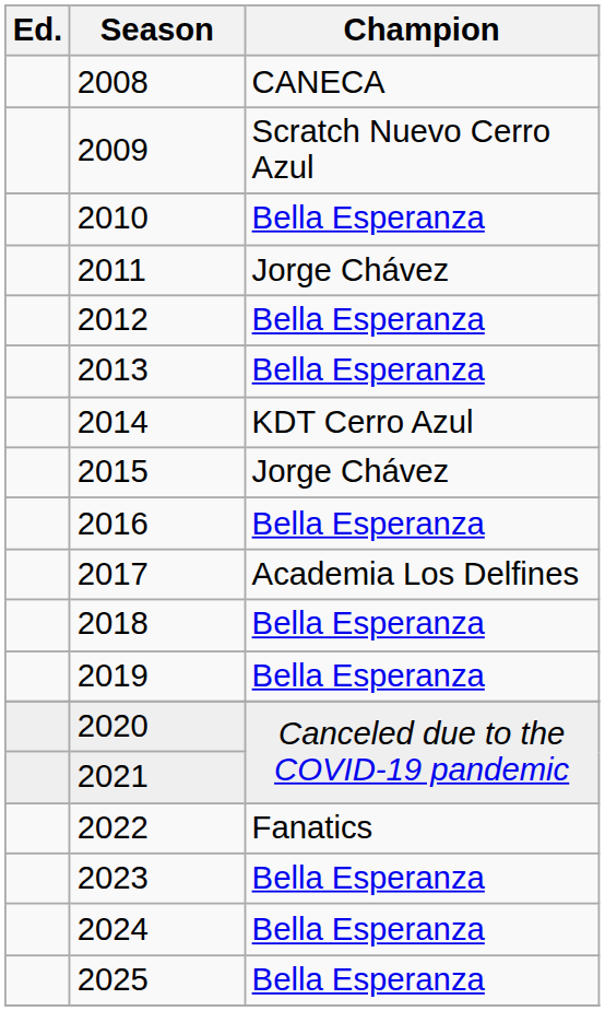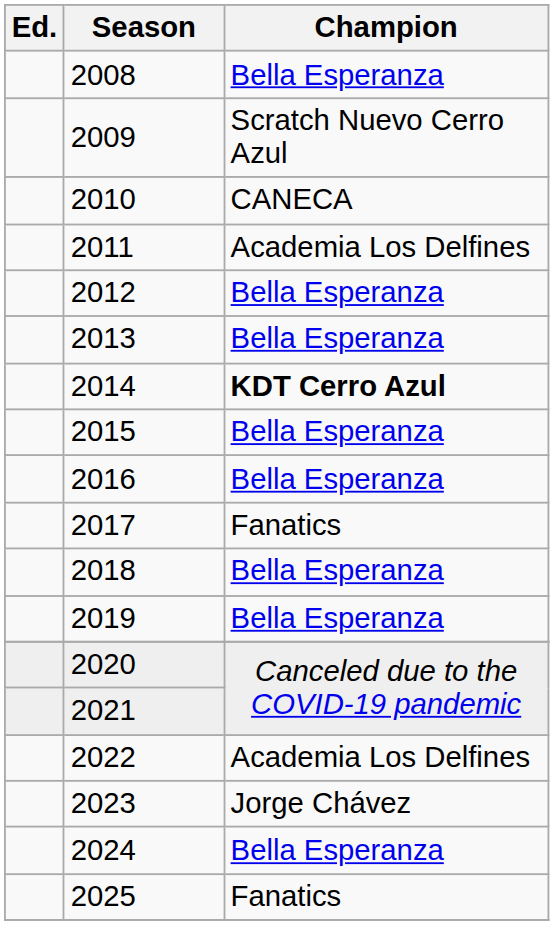2008 | Champion: CANECA -> Bella Esperanza
2010 | Champion: Bella Esperanza -> CANECA
2011 | Champion: Jorge Chávez -> Academia Los Delfines
2014 | Champion: normal -> bold
2015 | Champion: Jorge Chávez -> Bella Esperanza
2017 | Champion: Academia Los Delfines -> Fanatics
2022 | Champion: Fanatics -> Academia Los Delfines
2023 | Champion: Bella Esperanza -> Jorge Chávez
2025 | Champion: Bella Esperanza -> Fanatics
